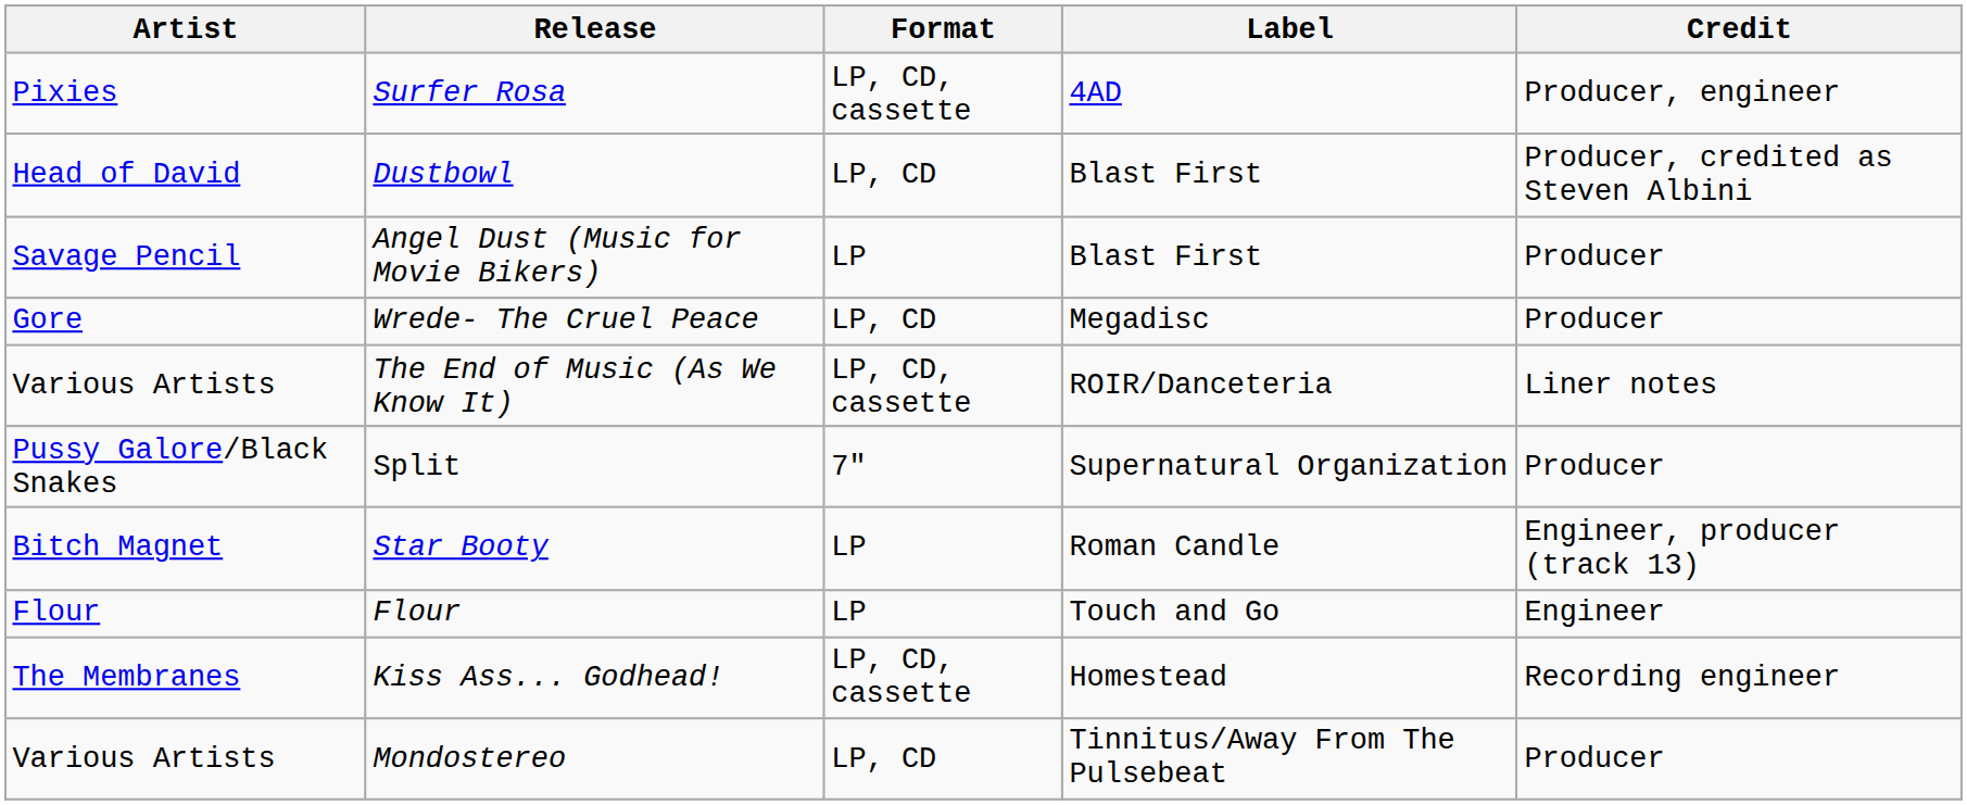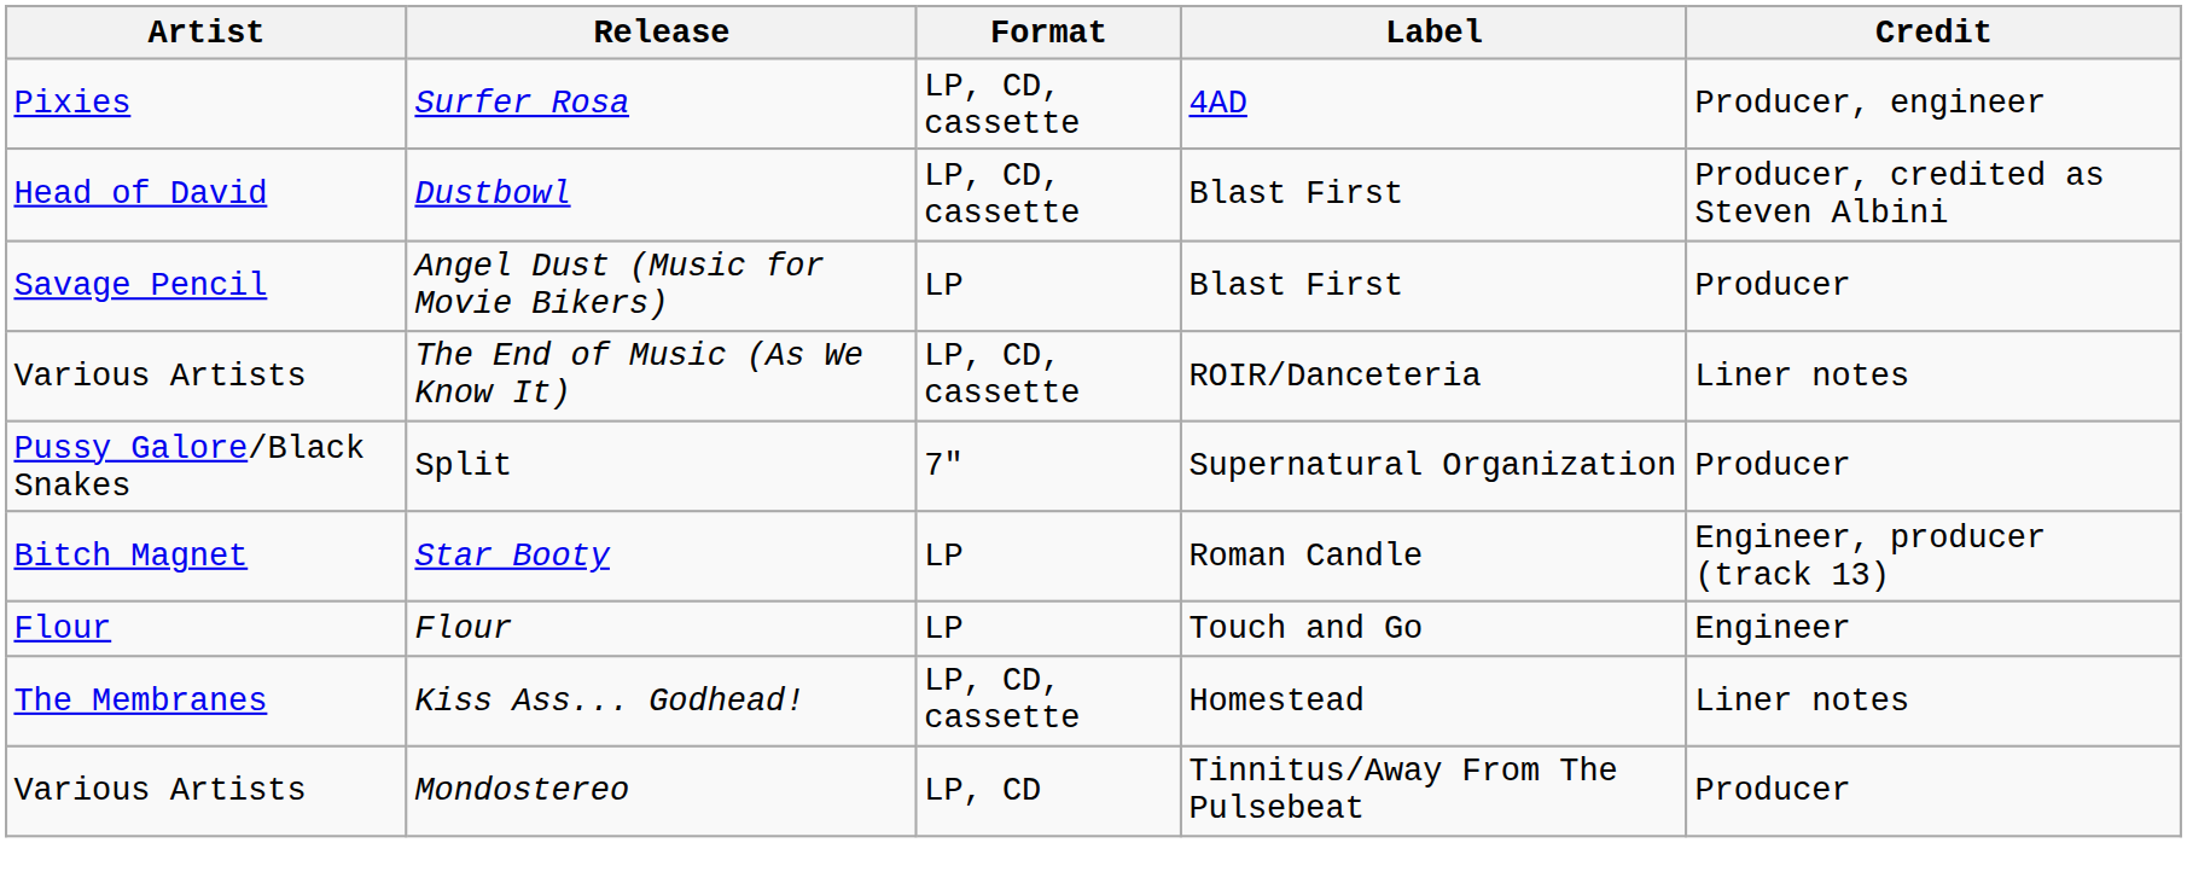Dustbowl | Format: LP, CD -> LP, CD, cassette
- row: Gore | Wrede- The Cruel Peace | LP, CD | Megadisc | Producer
Kiss Ass... Godhead! | Credit: Recording engineer -> Liner notes
